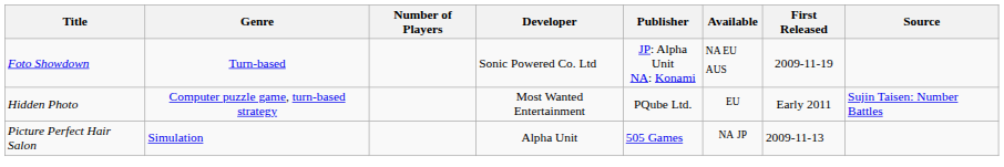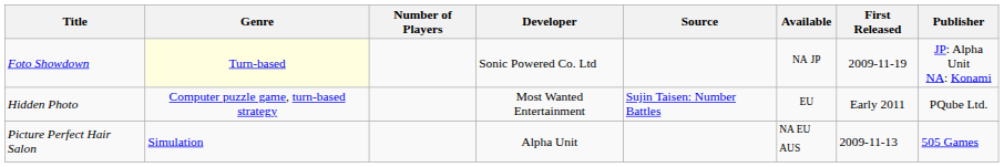columns swapped: Publisher <-> Source
Foto Showdown | Genre: no background -> lightyellow background
Foto Showdown | Available: NA EU AUS -> NA JP
Picture Perfect Hair Salon | Available: NA JP -> NA EU AUS
